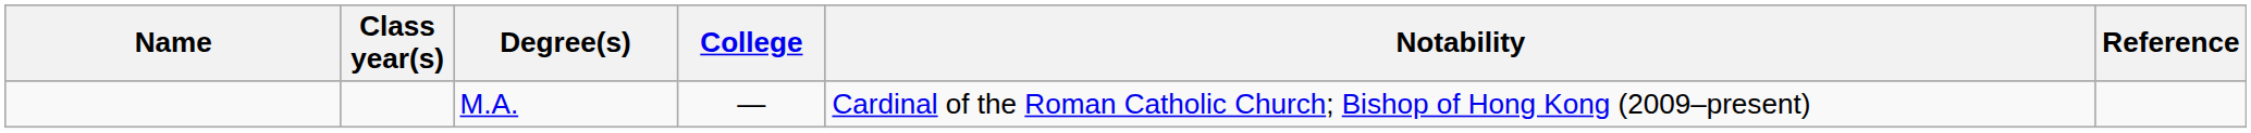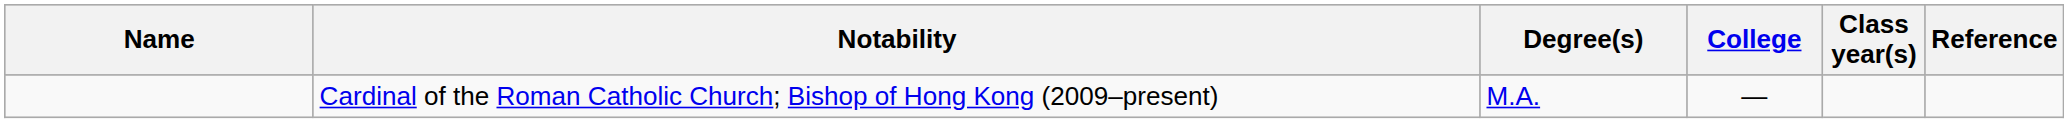columns swapped: Class year(s) <-> Notability
